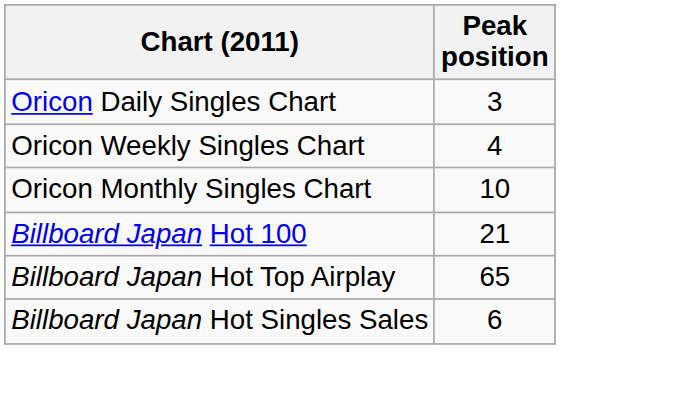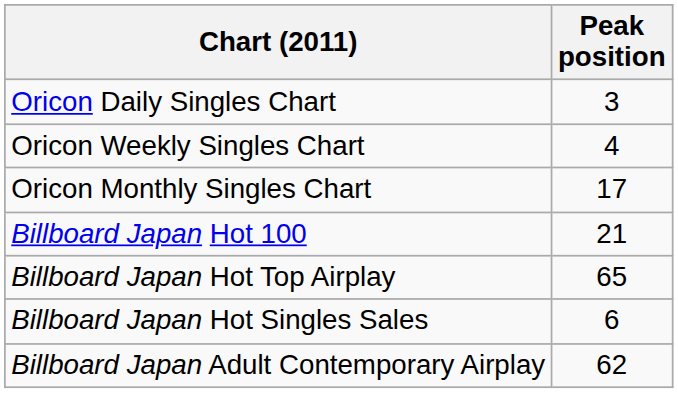Oricon Monthly Singles Chart | Peak position: 10 -> 17
+ row: Billboard Japan Adult Contemporary Airplay | 62
